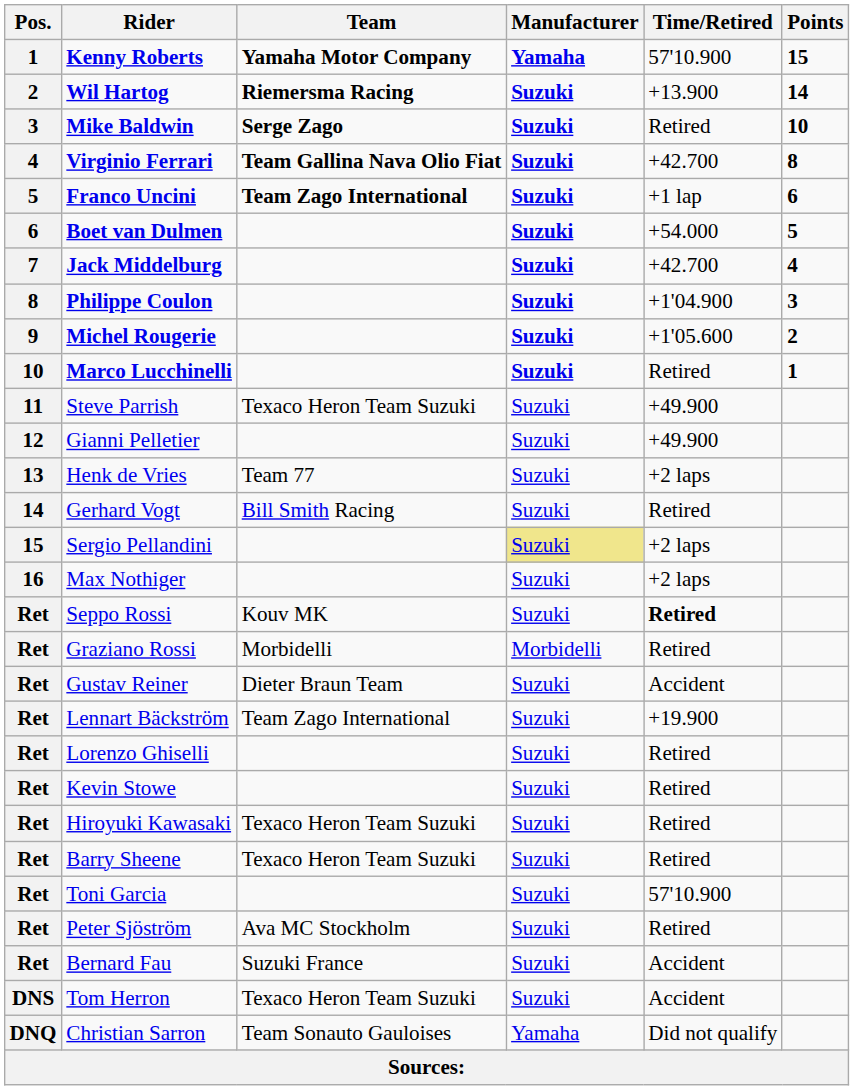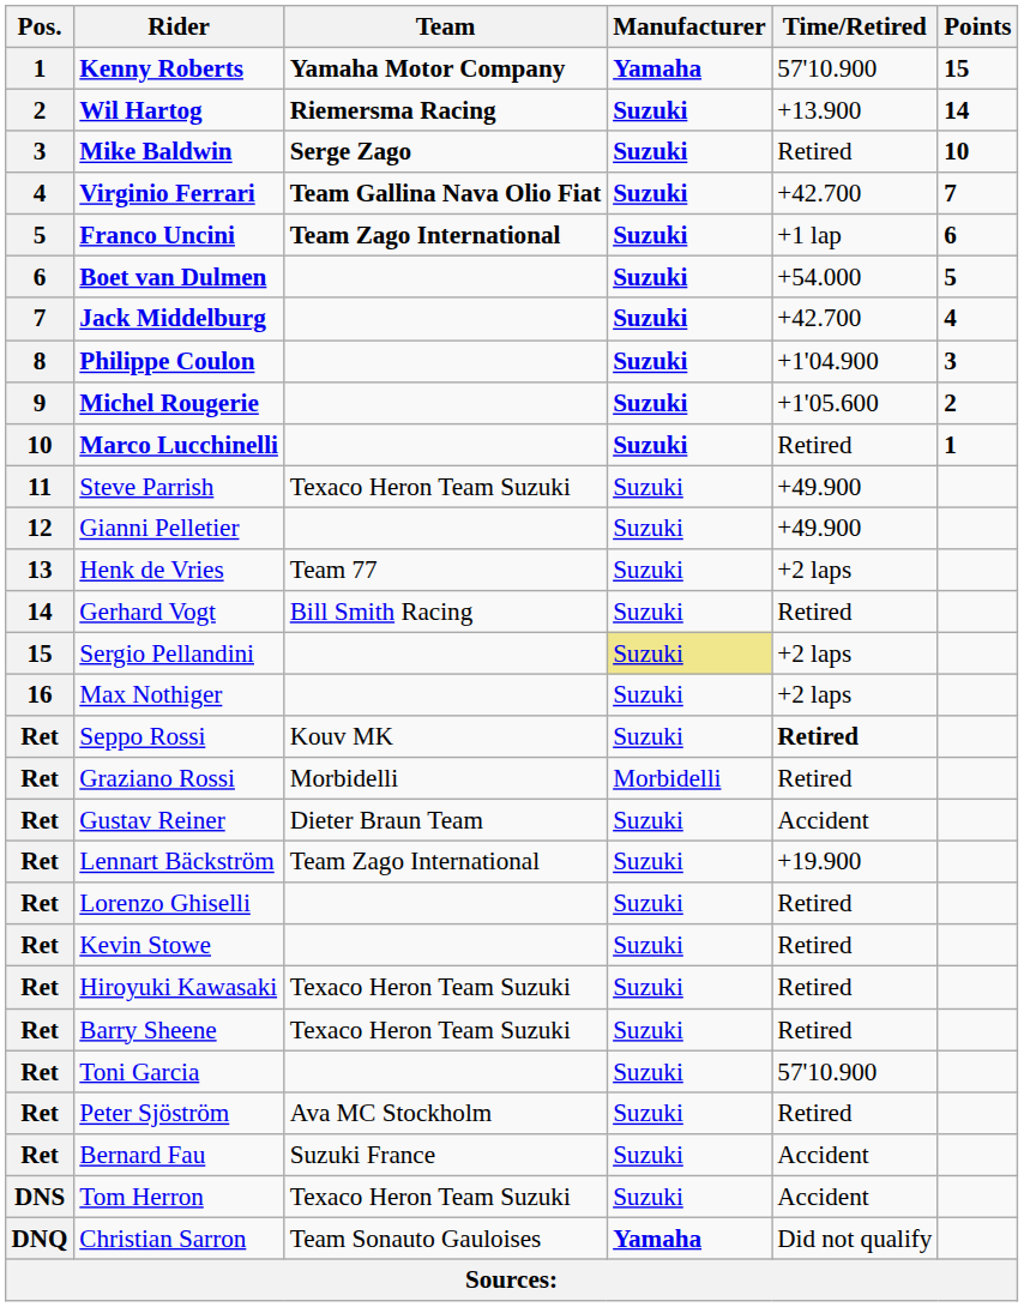Virginio Ferrari | Points: 8 -> 7
Christian Sarron | Manufacturer: normal -> bold
